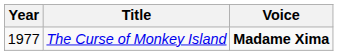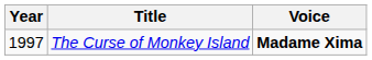The Curse of Monkey Island | Year: 1977 -> 1997
